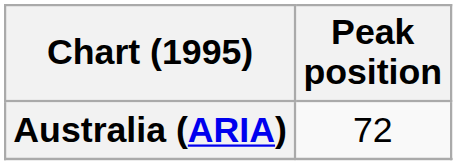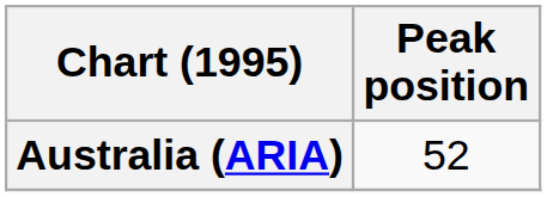Australia (ARIA) | Peak position: 72 -> 52
